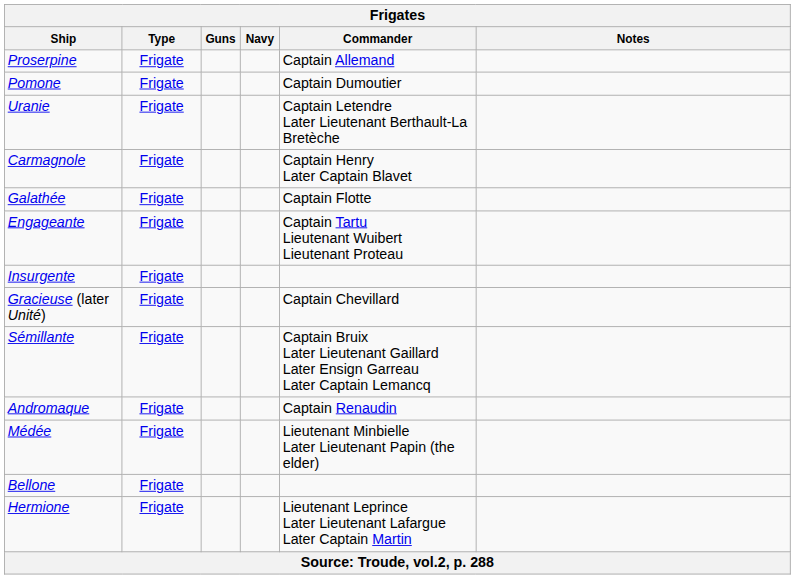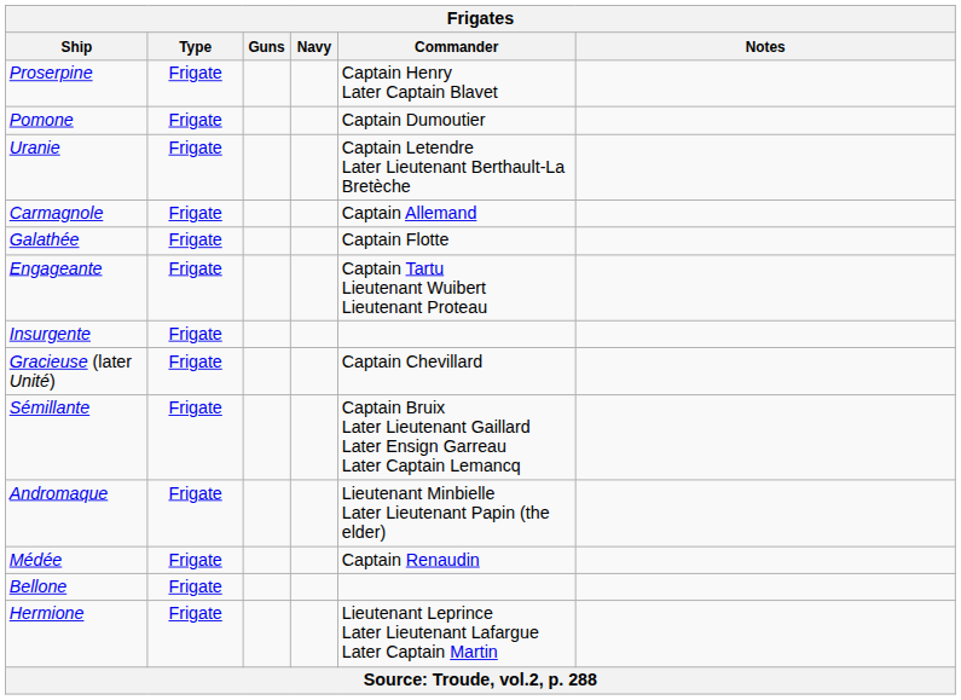Proserpine | Frigates / Commander: Captain Allemand -> Captain Henry Later Captain Blavet
Carmagnole | Frigates / Commander: Captain Henry Later Captain Blavet -> Captain Allemand
Andromaque | Frigates / Commander: Captain Renaudin -> Lieutenant Minbielle Later Lieutenant Papin (the elder)
Médée | Frigates / Commander: Lieutenant Minbielle Later Lieutenant Papin (the elder) -> Captain Renaudin
